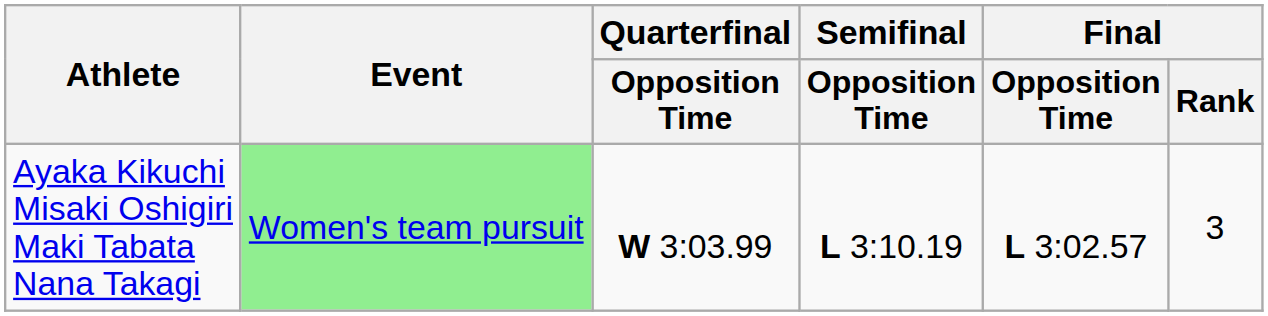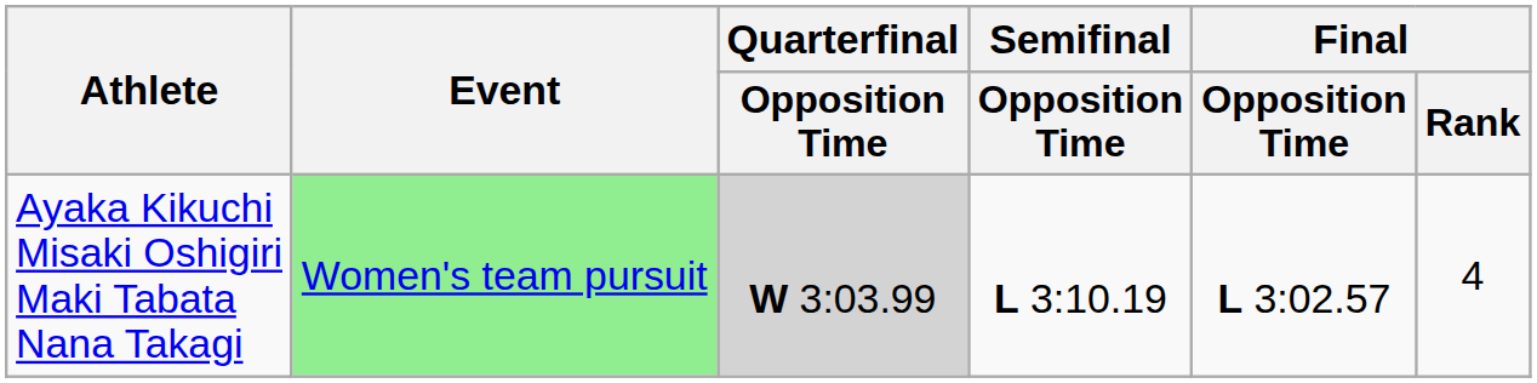Ayaka Kikuchi Misaki Oshigiri Maki Tabata Nana Takagi | Quarterfinal / Opposition Time: no background -> lightgrey background
Ayaka Kikuchi Misaki Oshigiri Maki Tabata Nana Takagi | Final / Rank: 3 -> 4
